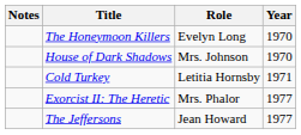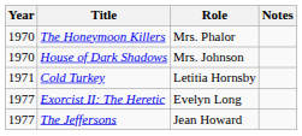columns swapped: Year <-> Notes
The Honeymoon Killers | Role: Evelyn Long -> Mrs. Phalor
Exorcist II: The Heretic | Role: Mrs. Phalor -> Evelyn Long
